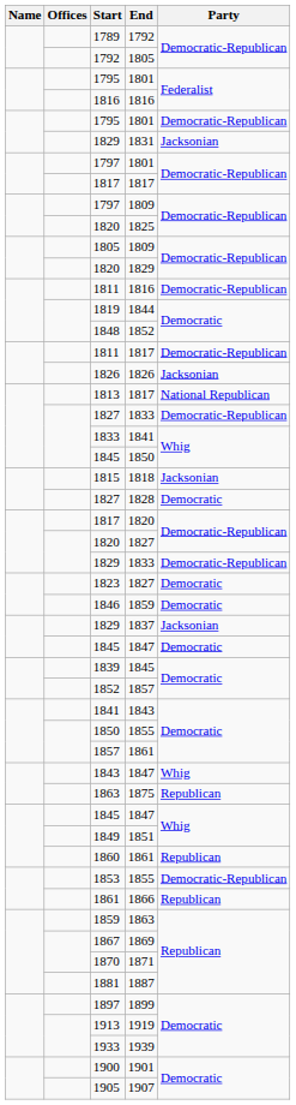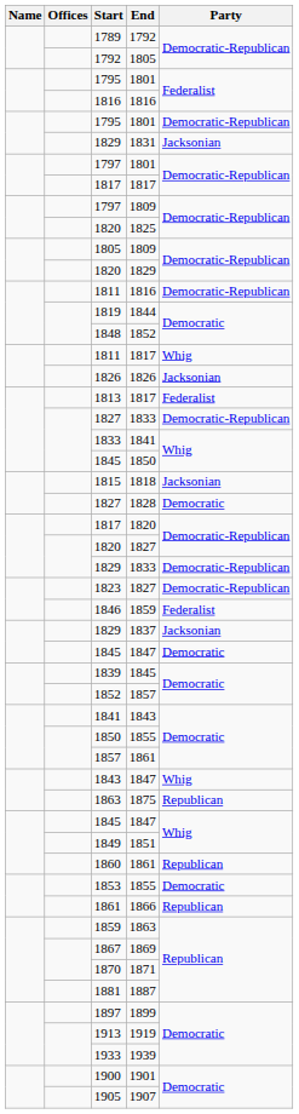1811 / 1817 | Party: Democratic-Republican -> Whig
1813 | Party: National Republican -> Federalist
1823 | Party: Democratic -> Democratic-Republican
1846 | Party: Democratic -> Federalist
1853 | Party: Democratic-Republican -> Democratic
